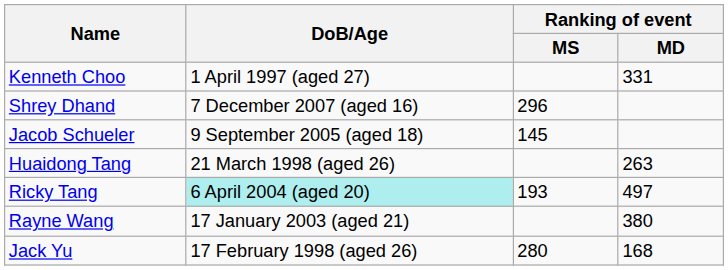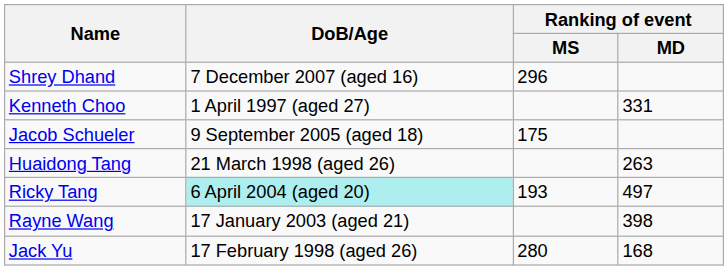rows swapped: Kenneth Choo <-> Shrey Dhand
Jacob Schueler | Ranking of event / MS: 145 -> 175
Rayne Wang | Ranking of event / MD: 380 -> 398
